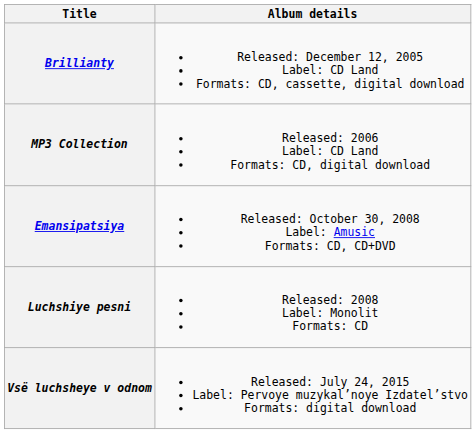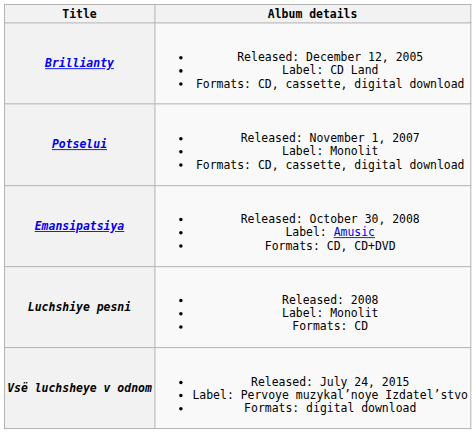- row: MP3 Collection | Released: 2006 Label: CD Land Formats: CD, digital download
+ row: Potselui | Released: November 1, 2007 Label: Monolit Formats: CD, cassette, digital download
